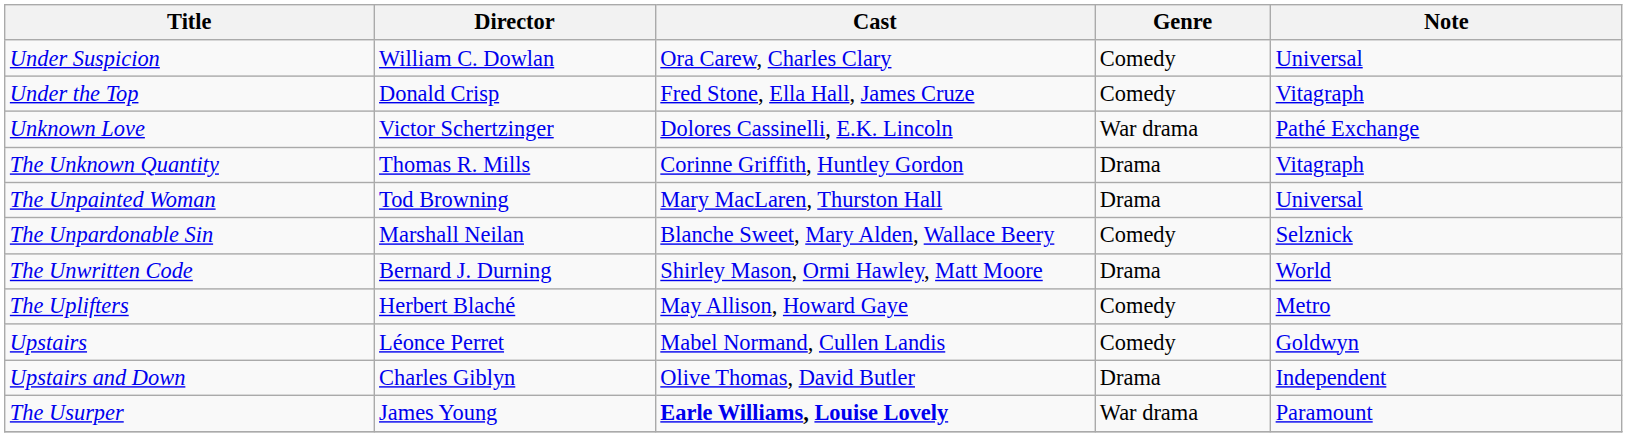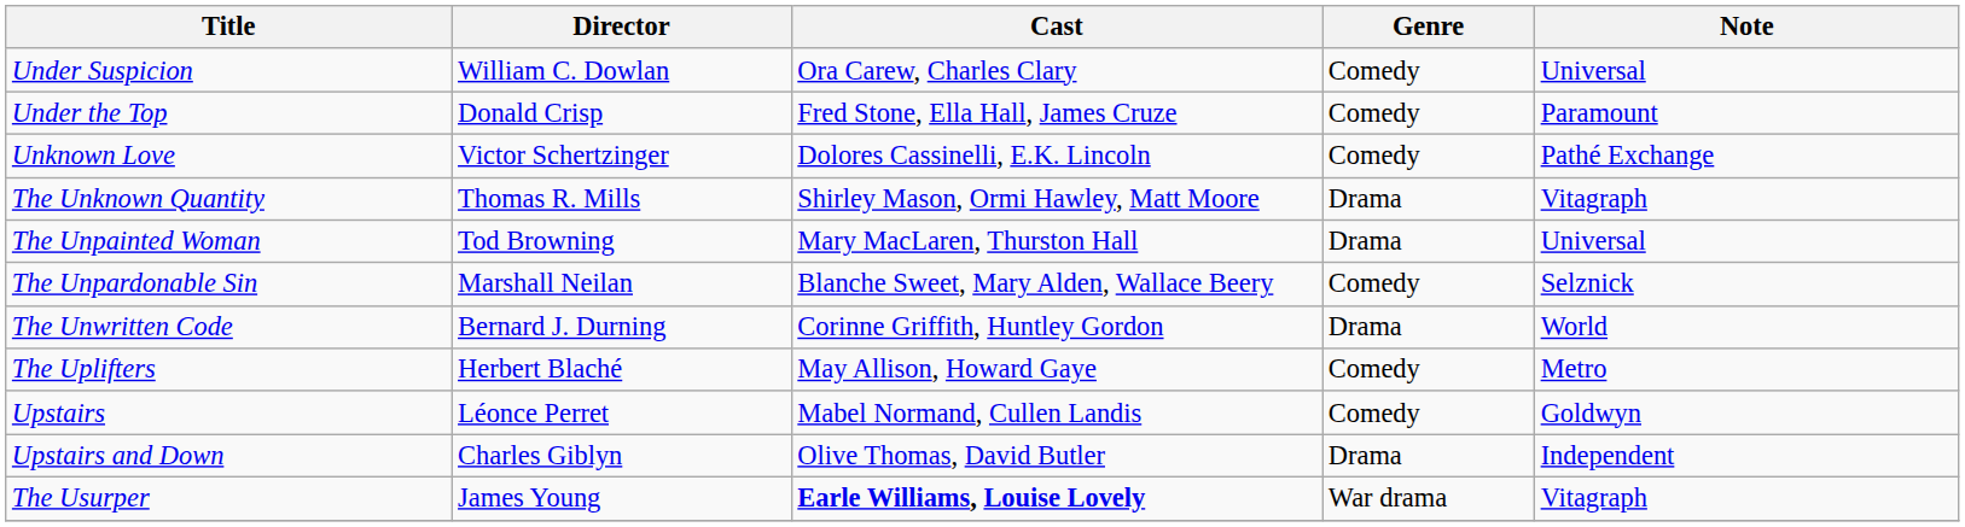Under the Top | Note: Vitagraph -> Paramount
Unknown Love | Genre: War drama -> Comedy
The Unknown Quantity | Cast: Corinne Griffith, Huntley Gordon -> Shirley Mason, Ormi Hawley, Matt Moore
The Unwritten Code | Cast: Shirley Mason, Ormi Hawley, Matt Moore -> Corinne Griffith, Huntley Gordon
The Usurper | Note: Paramount -> Vitagraph
